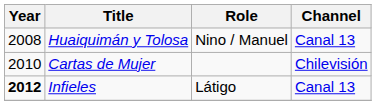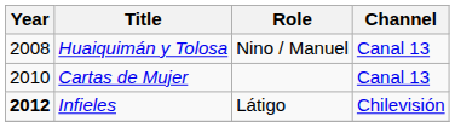Cartas de Mujer | Channel: Chilevisión -> Canal 13
Infieles | Channel: Canal 13 -> Chilevisión
